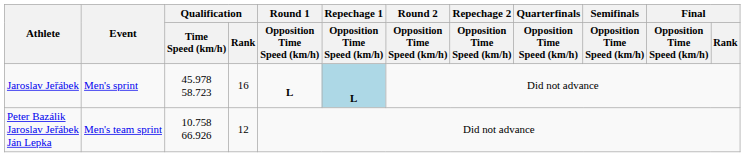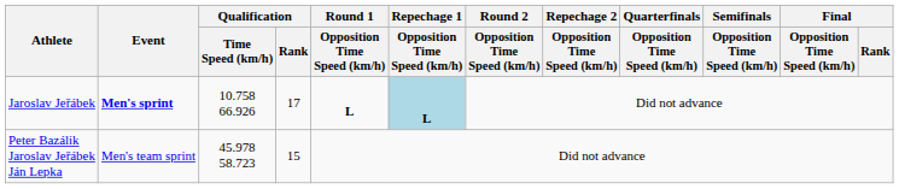Jaroslav Jeřábek | Event: normal -> bold
Jaroslav Jeřábek | Qualification / Time Speed (km/h): 45.978 58.723 -> 10.758 66.926
Jaroslav Jeřábek | Qualification / Rank: 16 -> 17
Peter Bazálik Jaroslav Jeřábek Ján Lepka | Qualification / Time Speed (km/h): 10.758 66.926 -> 45.978 58.723
Peter Bazálik Jaroslav Jeřábek Ján Lepka | Qualification / Rank: 12 -> 15
